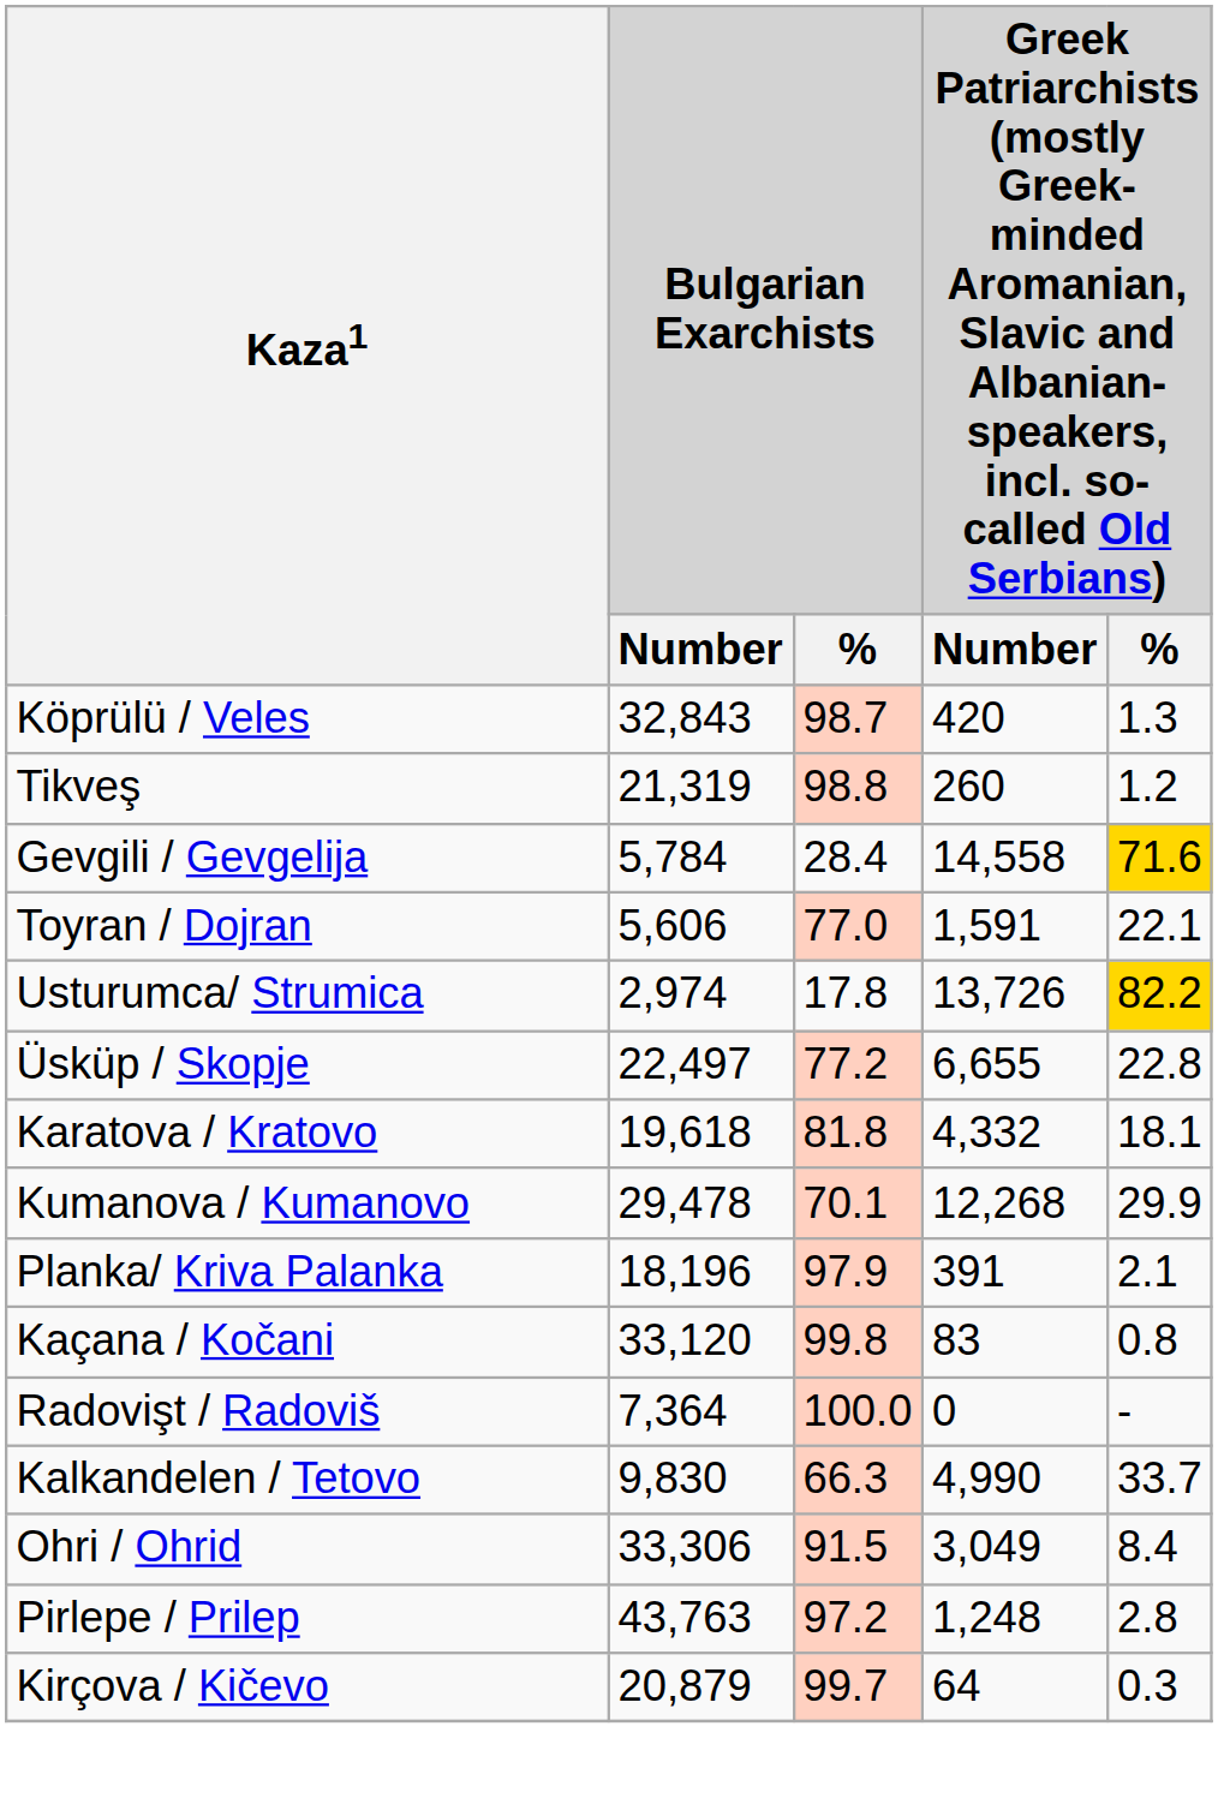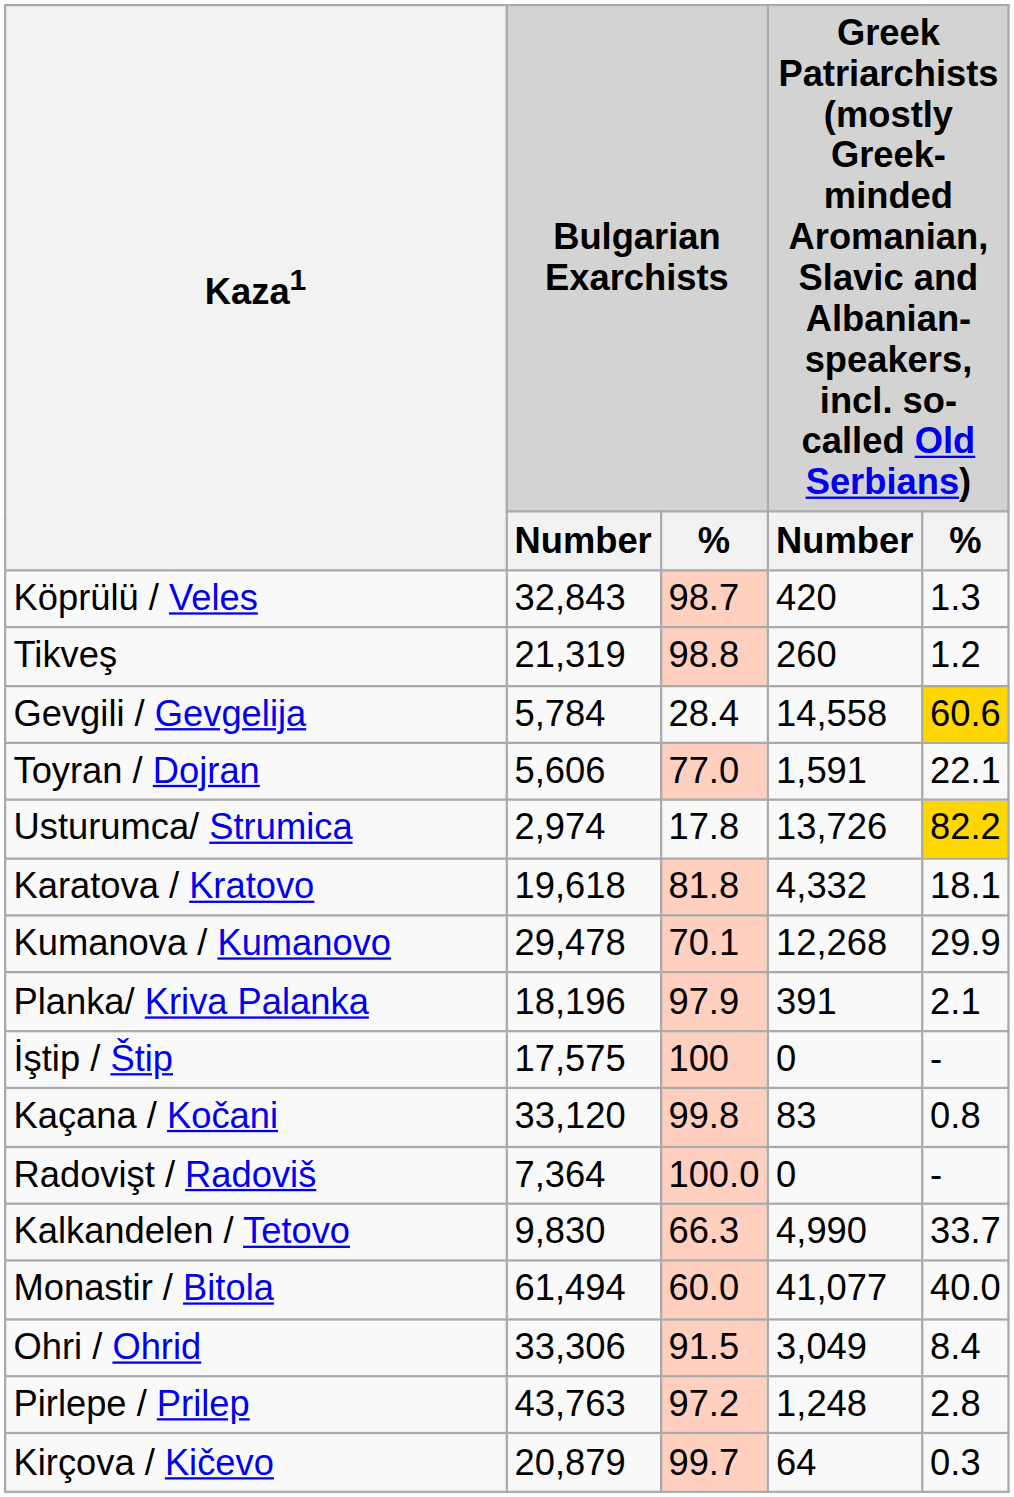Gevgili / Gevgelija | column 5: 71.6 -> 60.6
- row: Üsküp / Skopje | 22,497 | 77.2 | 6,655 | 22.8
+ row: İştip / Štip | 17,575 | 100 | 0 | -
+ row: Monastir / Bitola | 61,494 | 60.0 | 41,077 | 40.0
